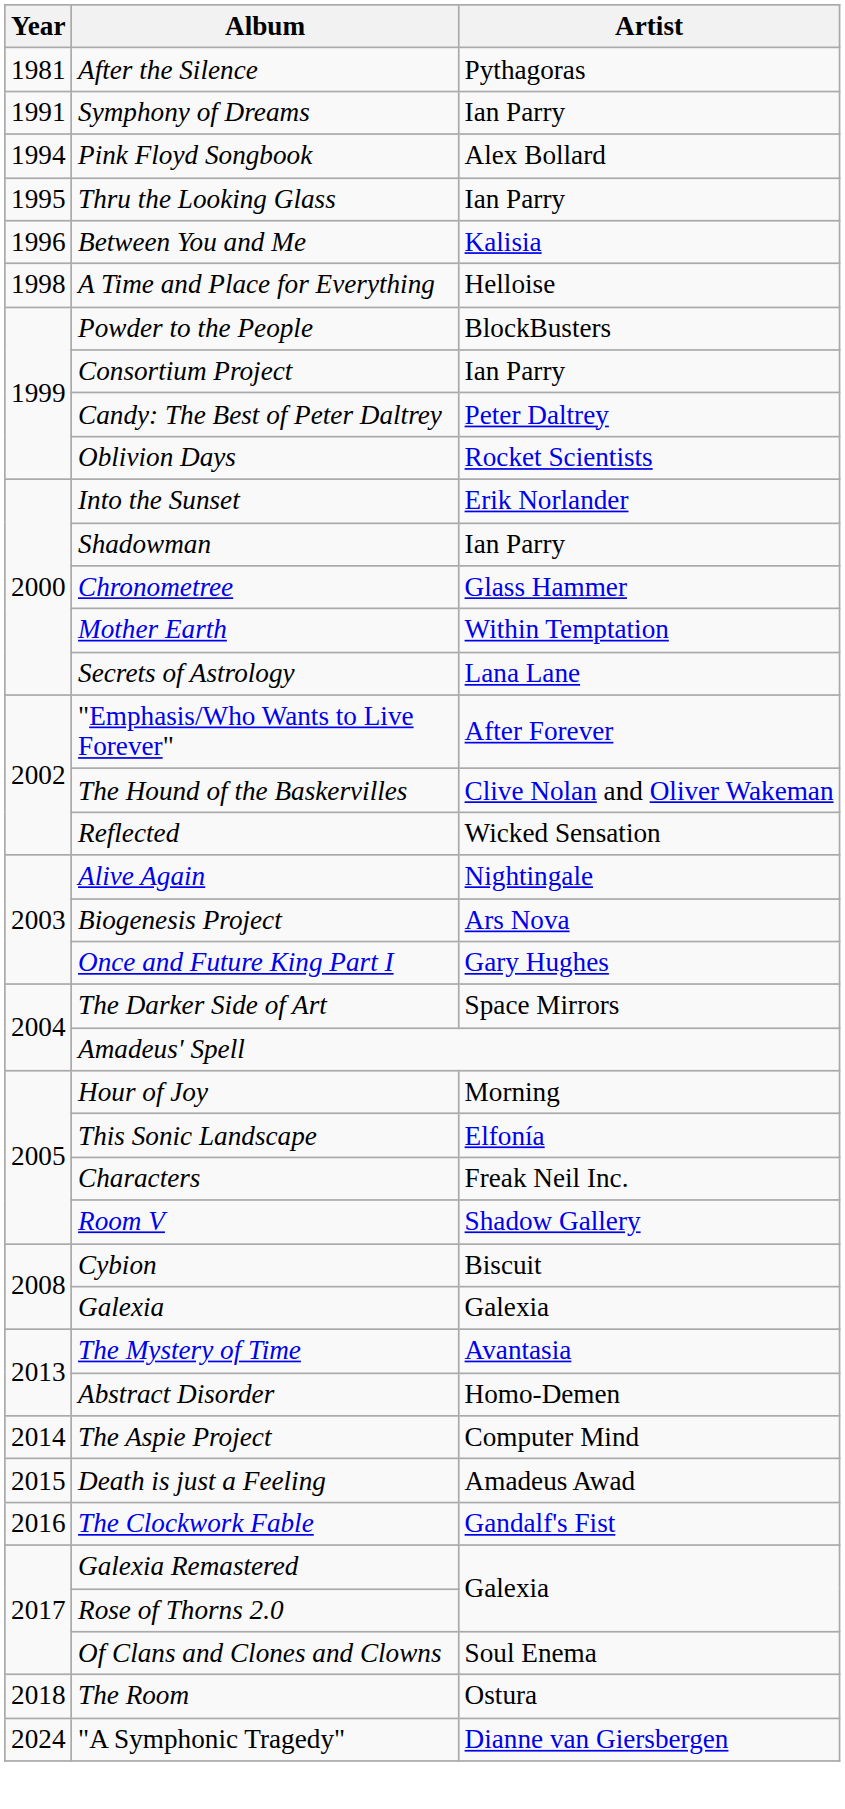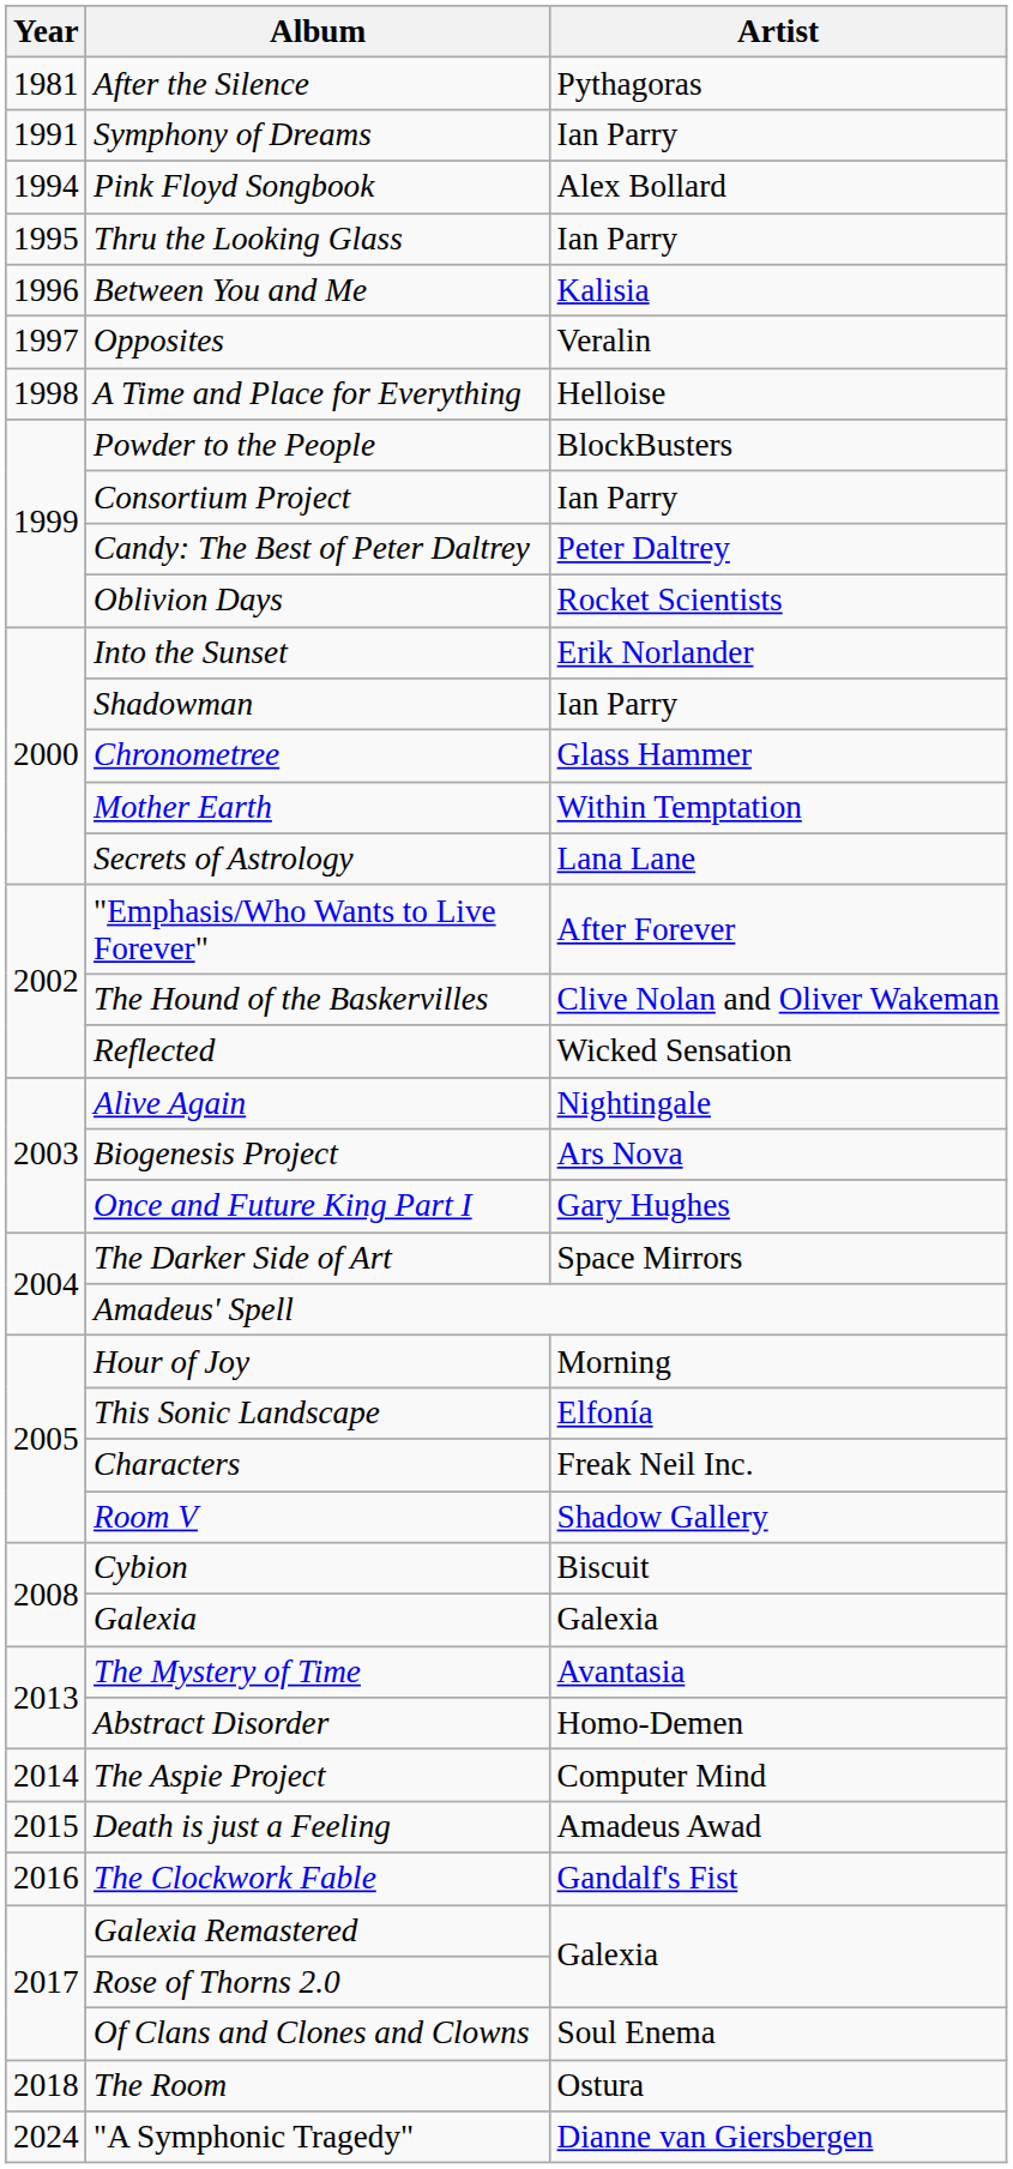+ row: 1997 | Opposites | Veralin
